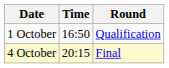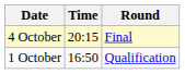rows swapped: 1 October <-> 4 October
